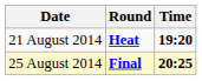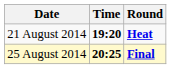columns swapped: Time <-> Round
